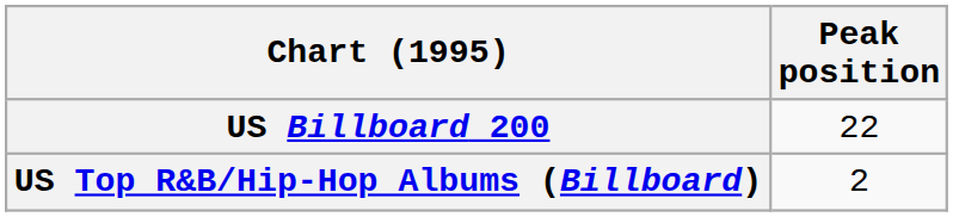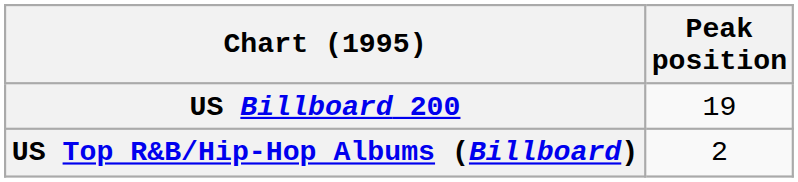US Billboard 200 | Peak position: 22 -> 19
